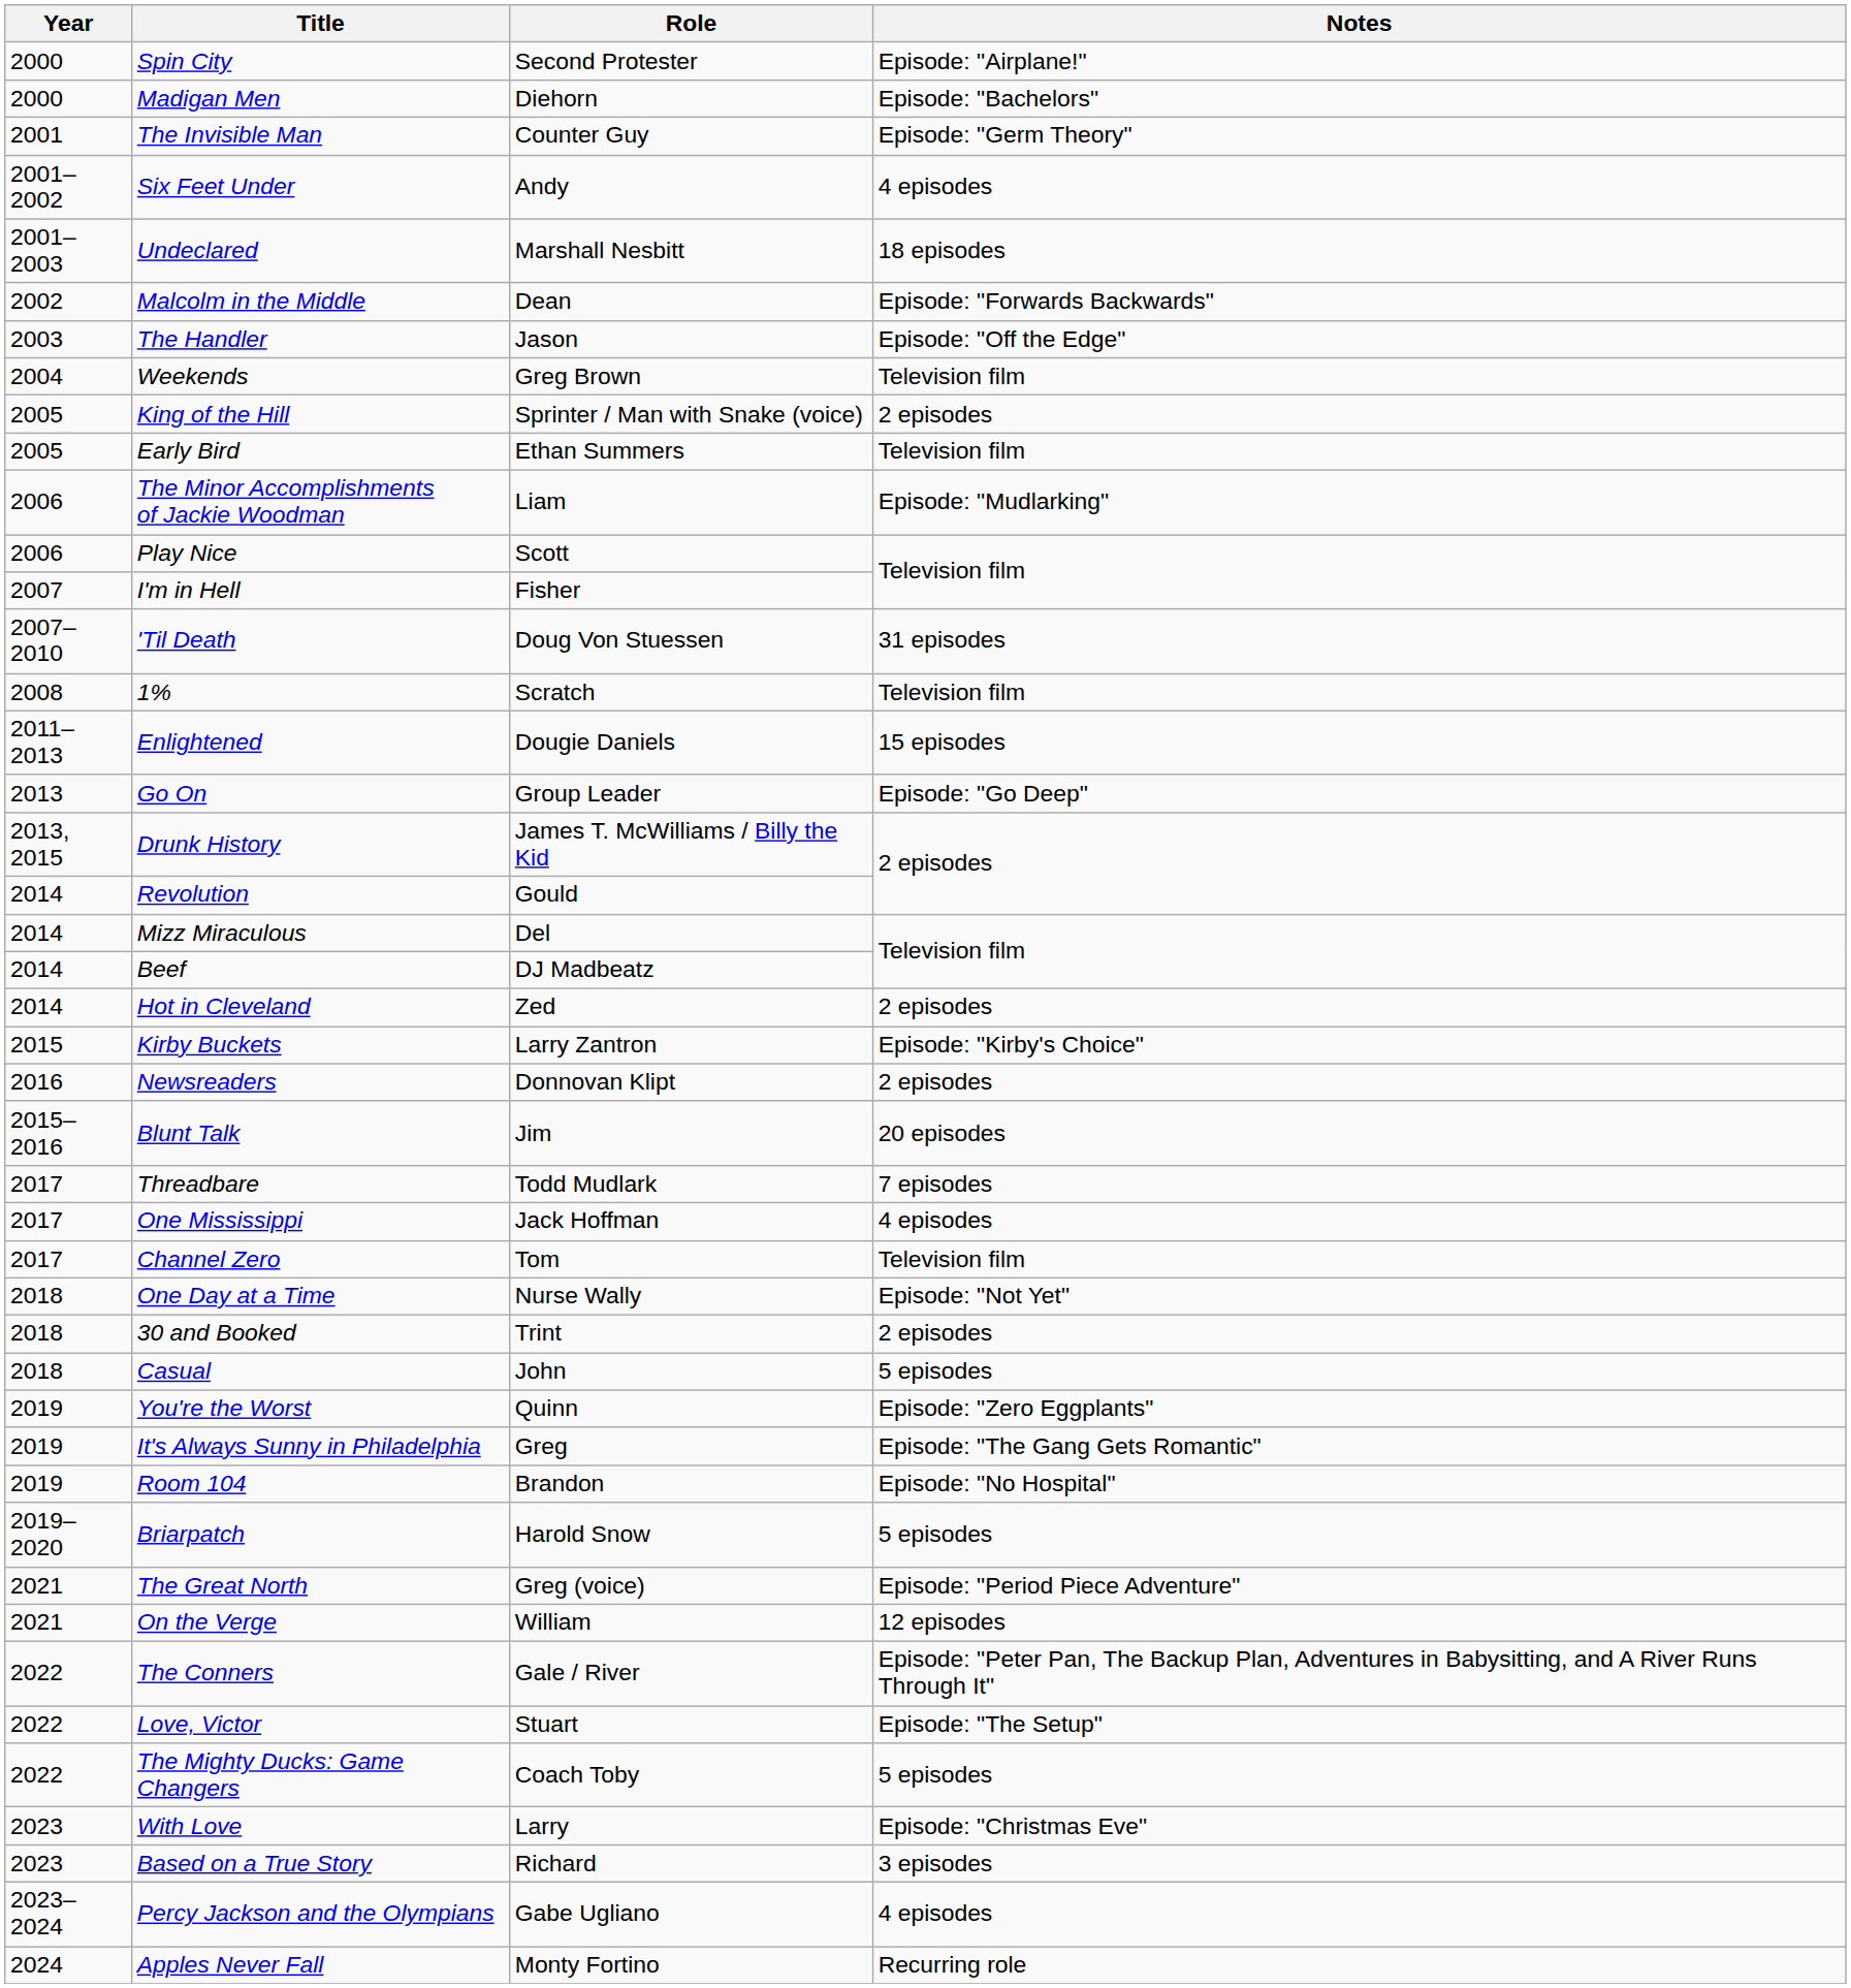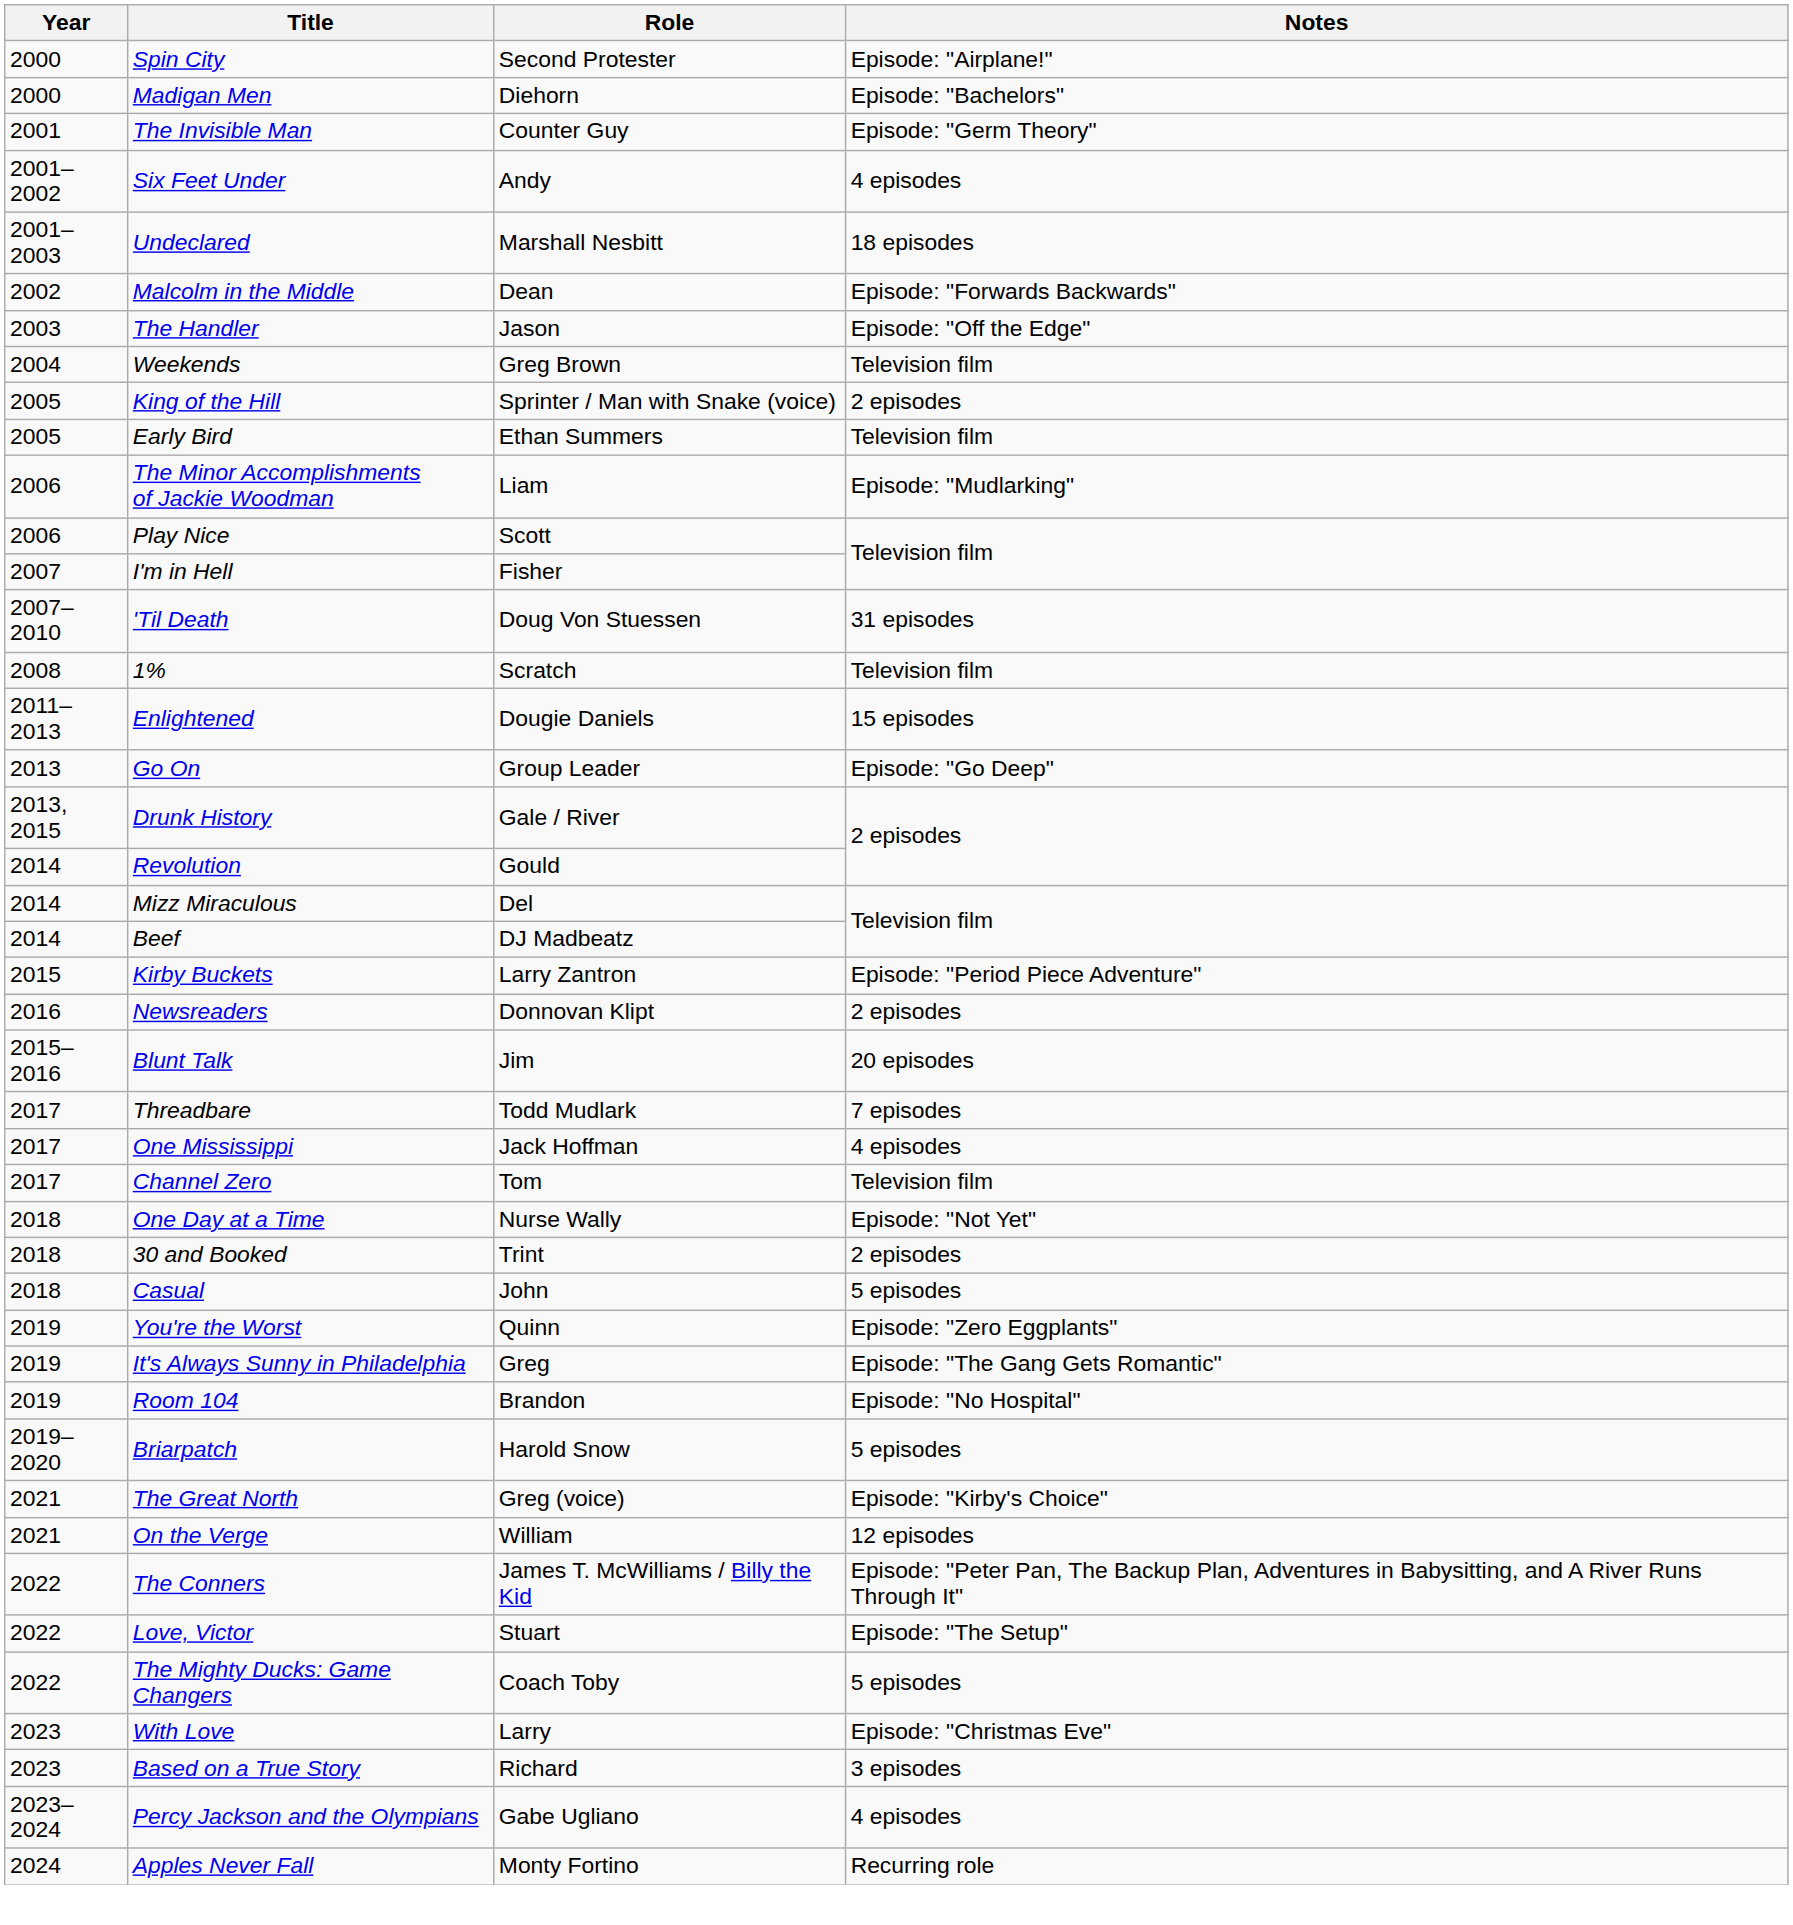Drunk History | Role: James T. McWilliams / Billy the Kid -> Gale / River
- row: 2014 | Hot in Cleveland | Zed | 2 episodes
Kirby Buckets | Notes: Episode: "Kirby's Choice" -> Episode: "Period Piece Adventure"
The Great North | Notes: Episode: "Period Piece Adventure" -> Episode: "Kirby's Choice"
The Conners | Role: Gale / River -> James T. McWilliams / Billy the Kid
